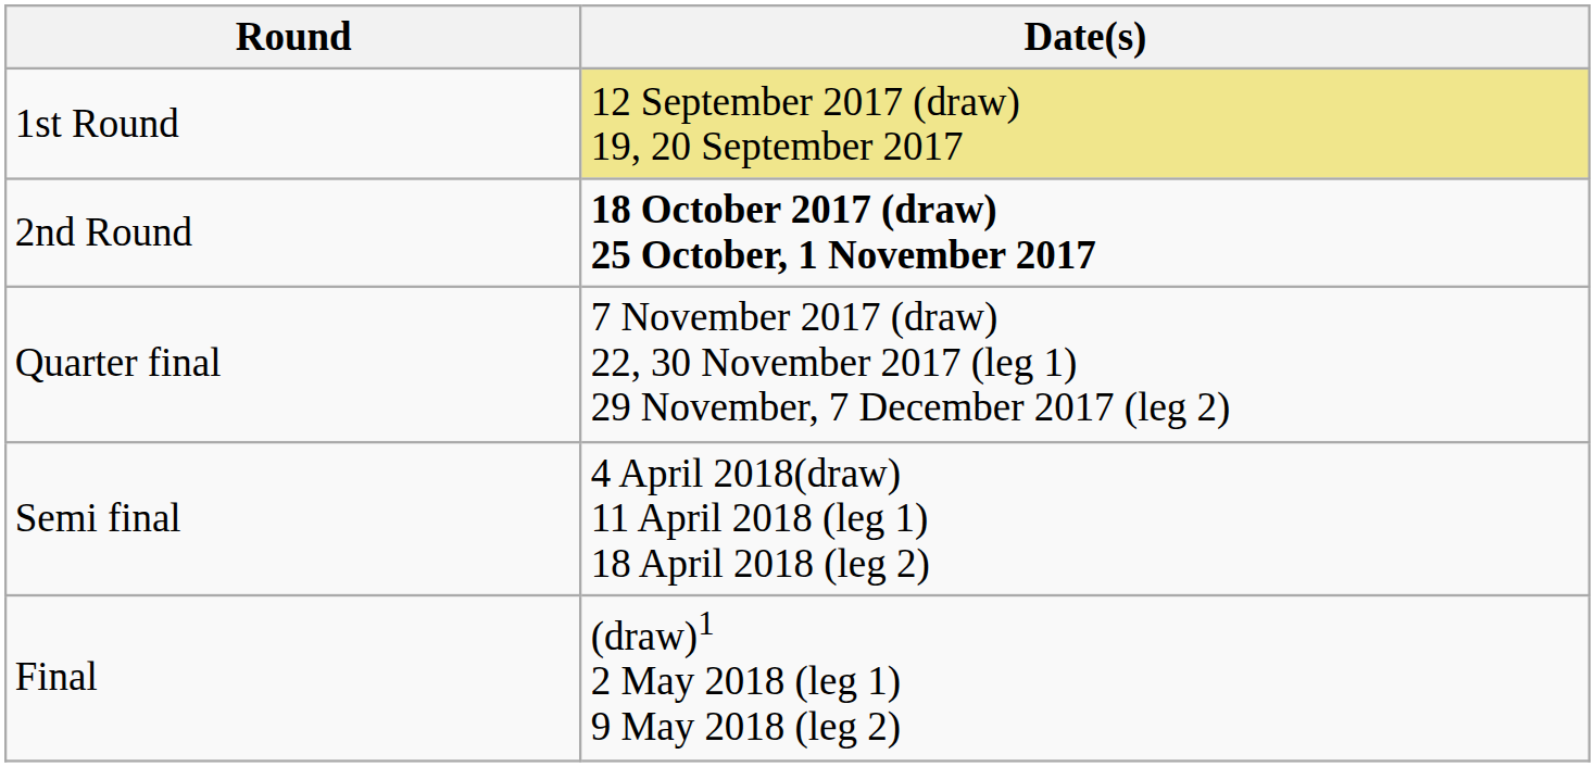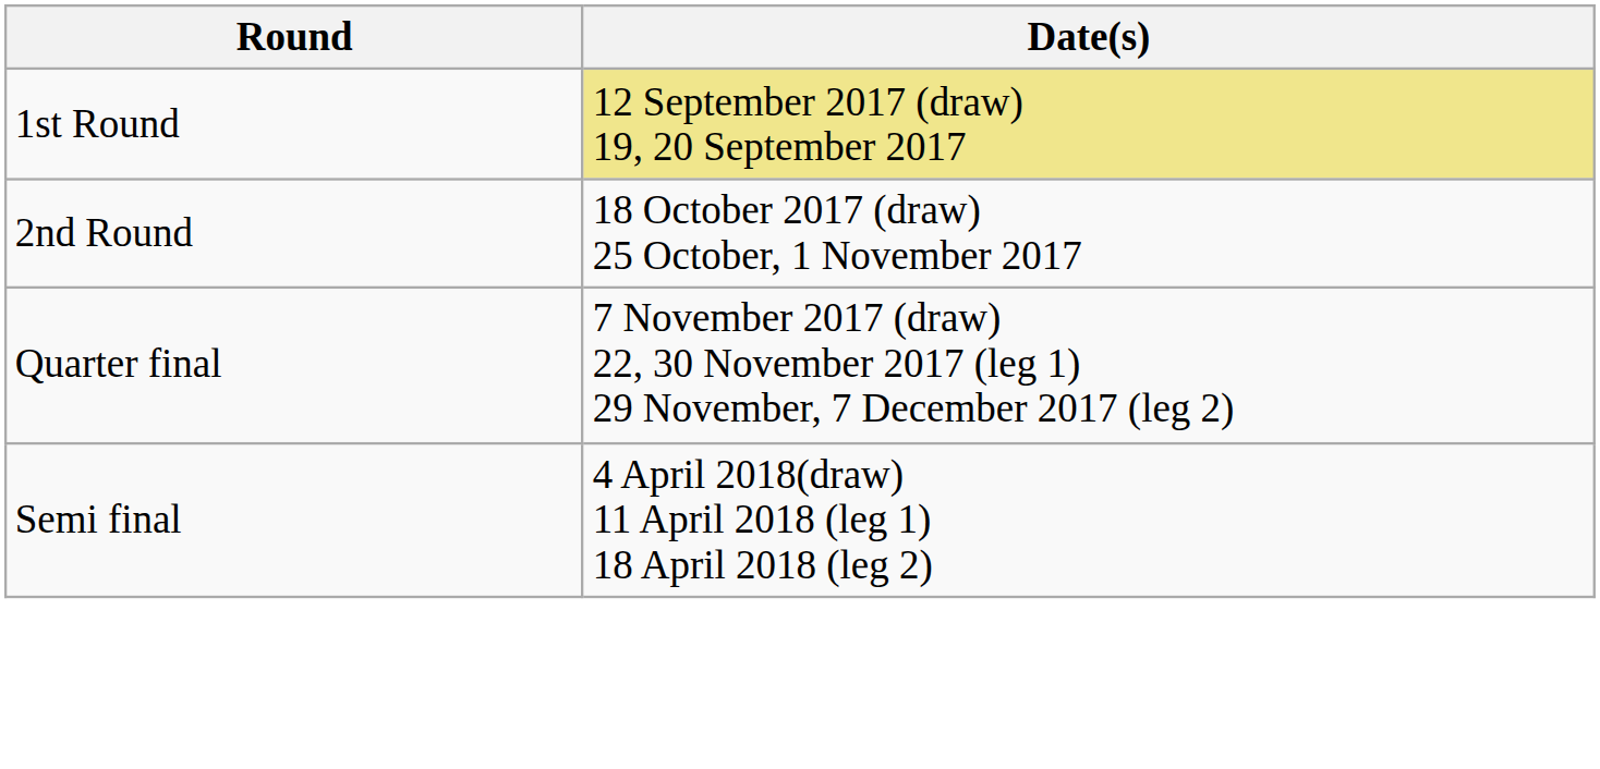2nd Round | Date(s): bold -> normal
- row: Final | (draw)1 2 May 2018 (leg 1) 9 May 2018 (leg 2)
